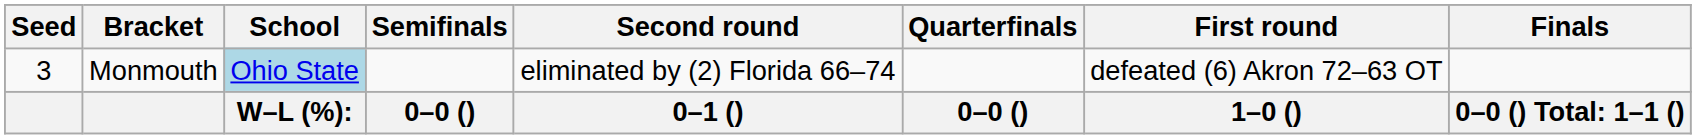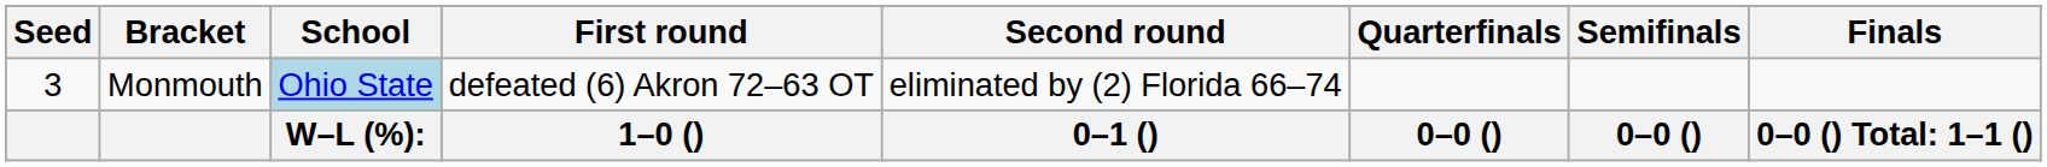columns swapped: First round <-> Semifinals
